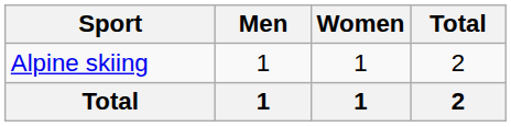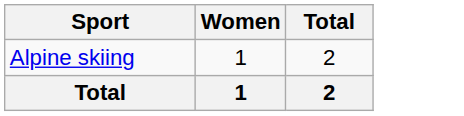- column: Men | 1 | 1
